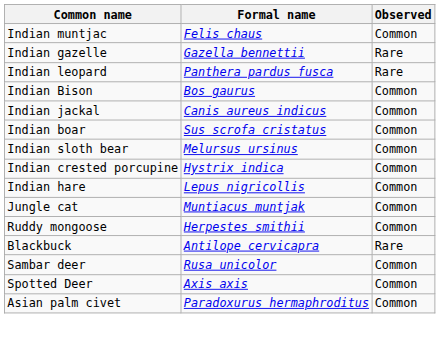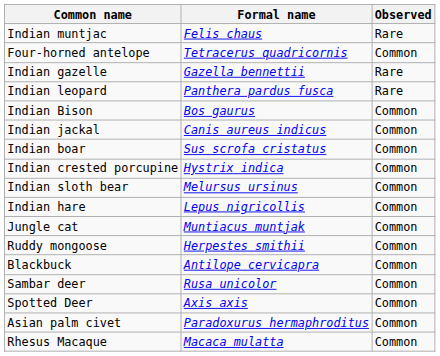Indian muntjac | Observed: Common -> Rare
+ row: Four-horned antelope | Tetracerus quadricornis | Common
rows swapped: Indian sloth bear <-> Indian crested porcupine
Blackbuck | Observed: Rare -> Common
+ row: Rhesus Macaque | Macaca mulatta | Common
